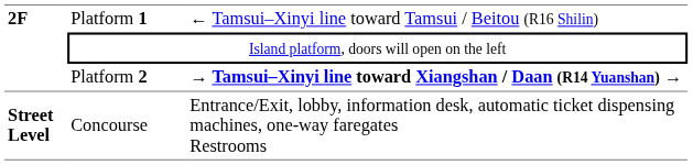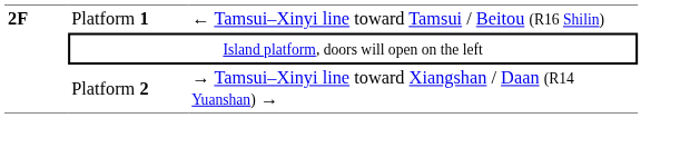Platform 2 | column 3: bold -> normal
- row: Street Level | Concourse | Entrance/Exit, lobby, information desk, automatic ticket dispensing machines, one-way faregates Restrooms
